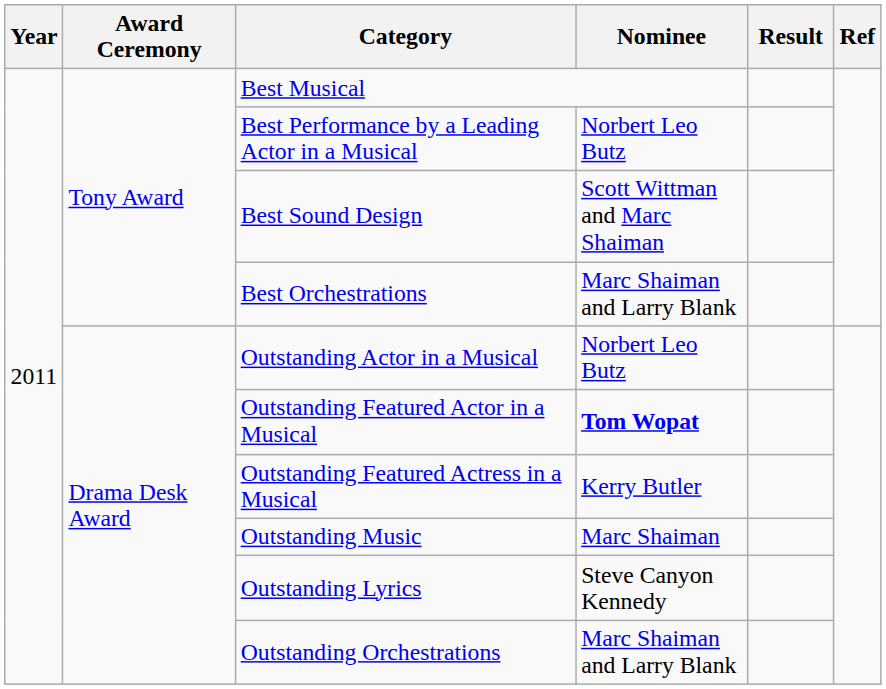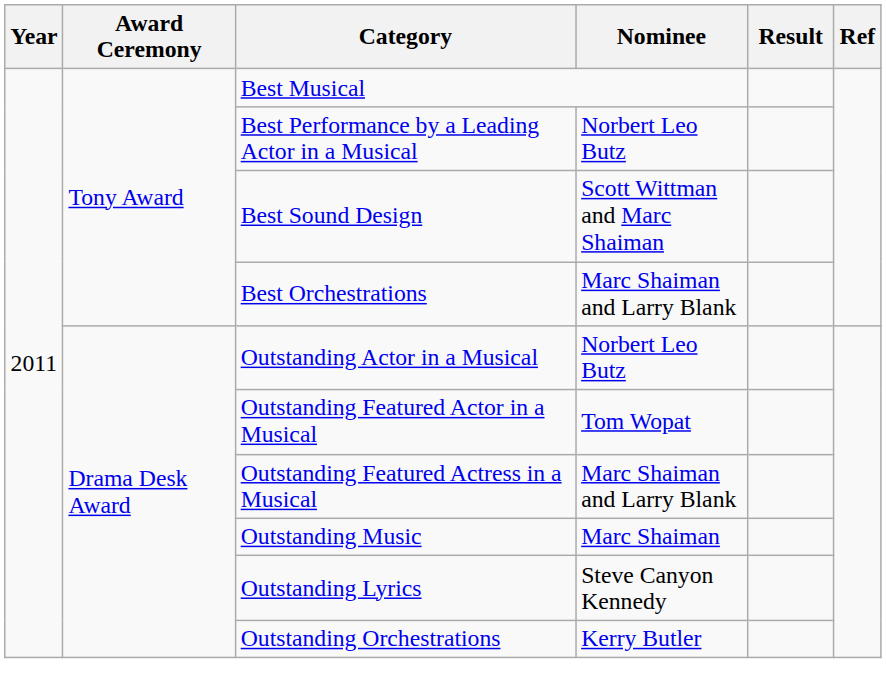Outstanding Featured Actor in a Musical | Nominee: bold -> normal
Outstanding Featured Actress in a Musical | Nominee: Kerry Butler -> Marc Shaiman and Larry Blank
Outstanding Orchestrations | Nominee: Marc Shaiman and Larry Blank -> Kerry Butler
